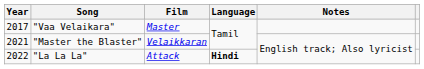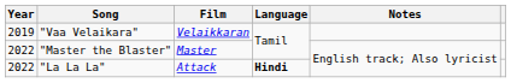"Vaa Velaikara" | Year: 2017 -> 2019
"Vaa Velaikara" | Film: Master -> Velaikkaran
"Master the Blaster" | Year: 2021 -> 2022
"Master the Blaster" | Film: Velaikkaran -> Master
